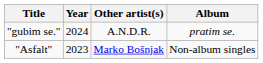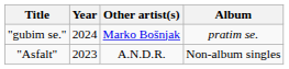"gubim se." | Other artist(s): A.N.D.R. -> Marko Bošnjak
"Asfalt" | Other artist(s): Marko Bošnjak -> A.N.D.R.
